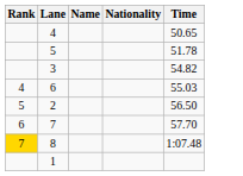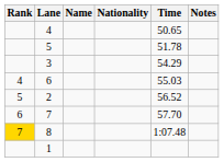+ column: Notes
3 | Time: 54.82 -> 54.29
2 | Time: 56.50 -> 56.52
